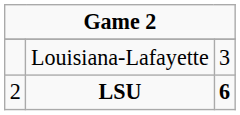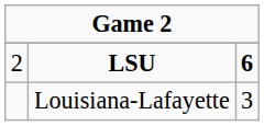rows swapped: Louisiana-Lafayette <-> LSU
